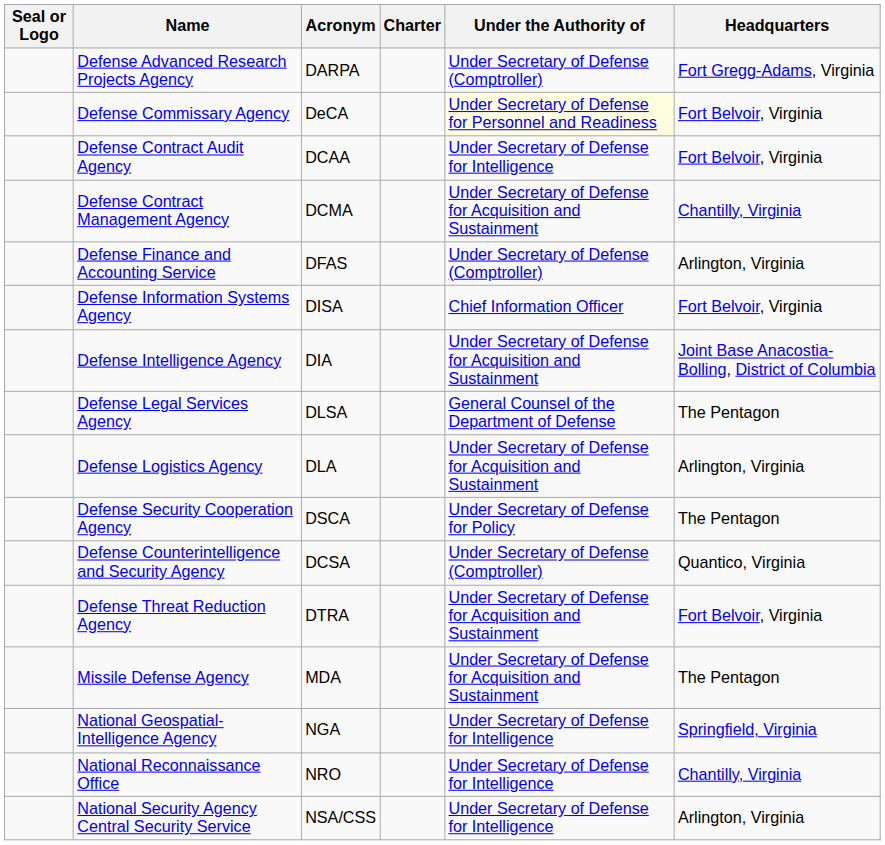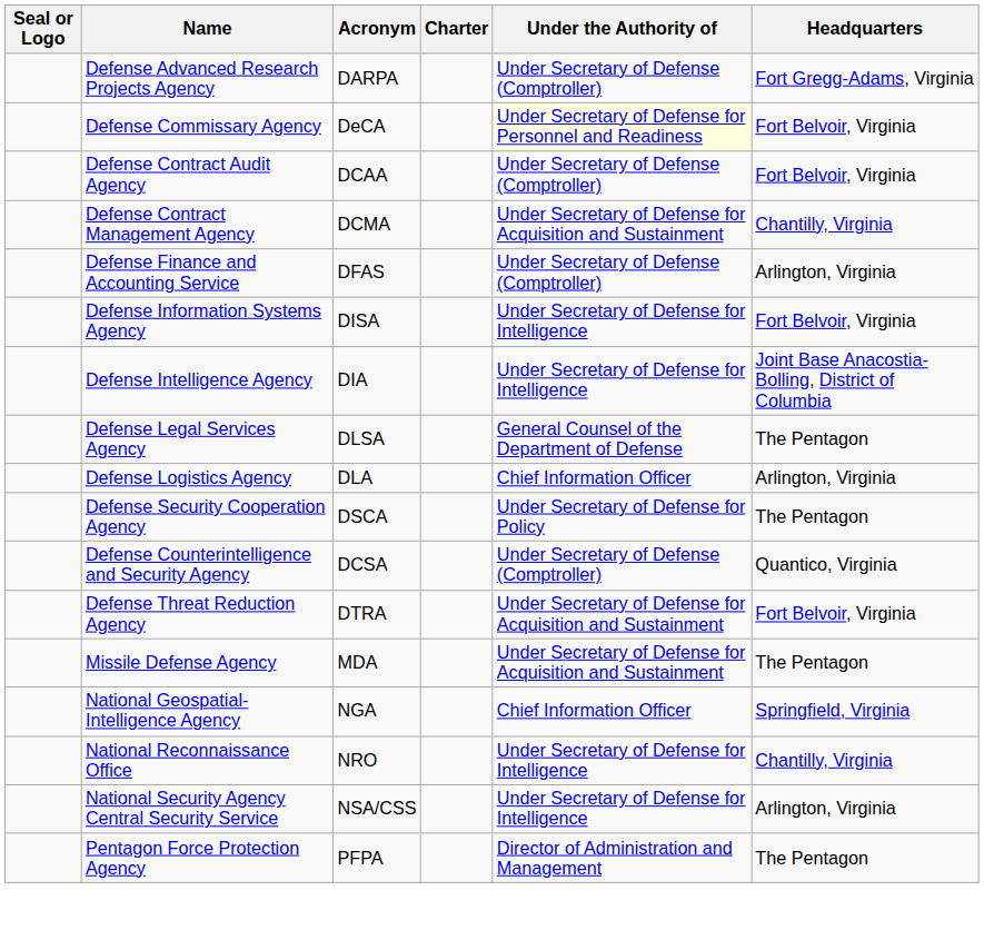Defense Contract Audit Agency | Under the Authority of: Under Secretary of Defense for Intelligence -> Under Secretary of Defense (Comptroller)
Defense Information Systems Agency | Under the Authority of: Chief Information Officer -> Under Secretary of Defense for Intelligence
Defense Intelligence Agency | Under the Authority of: Under Secretary of Defense for Acquisition and Sustainment -> Under Secretary of Defense for Intelligence
Defense Logistics Agency | Under the Authority of: Under Secretary of Defense for Acquisition and Sustainment -> Chief Information Officer
National Geospatial-Intelligence Agency | Under the Authority of: Under Secretary of Defense for Intelligence -> Chief Information Officer
+ row: Pentagon Force Protection Agency | PFPA | Director of Administration and Management | The Pentagon
